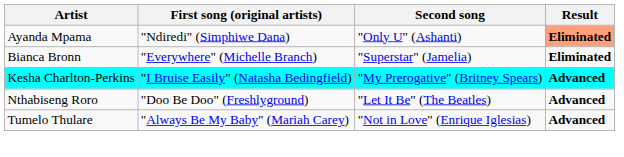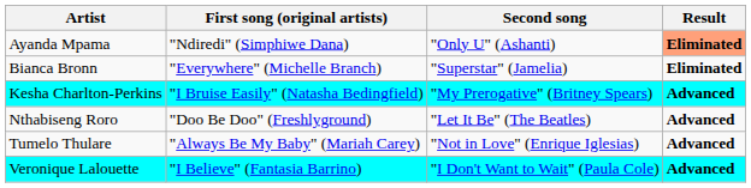+ row: Veronique Lalouette | "I Believe" (Fantasia Barrino) | "I Don't Want to Wait" (Paula Cole) | Advanced
